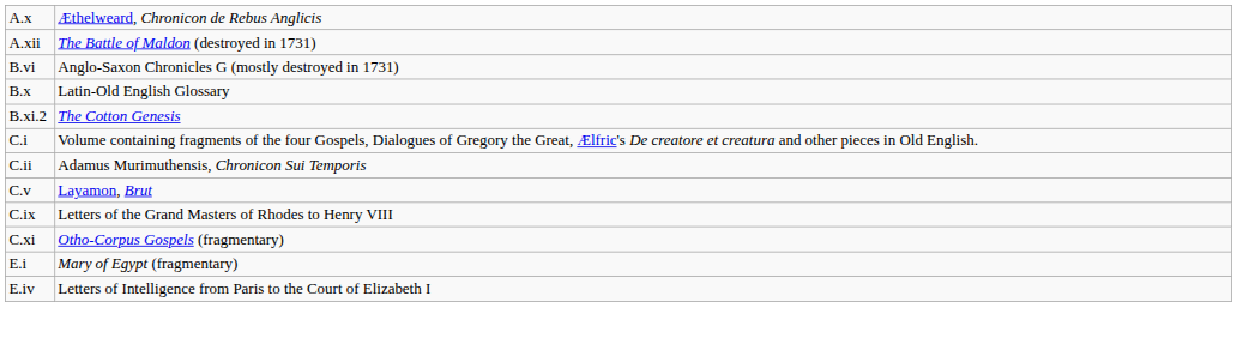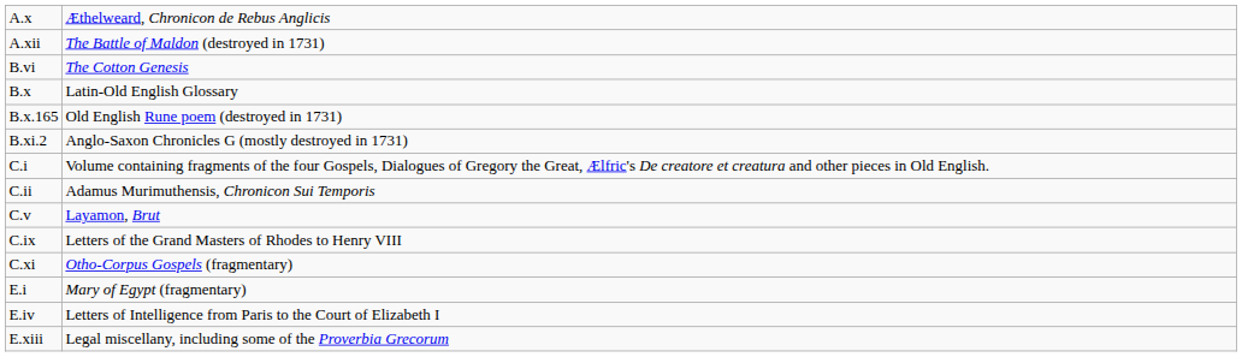B.vi | column 2: Anglo-Saxon Chronicles G (mostly destroyed in 1731) -> The Cotton Genesis
+ row: B.x.165 | Old English Rune poem (destroyed in 1731)
B.xi.2 | column 2: The Cotton Genesis -> Anglo-Saxon Chronicles G (mostly destroyed in 1731)
+ row: E.xiii | Legal miscellany, including some of the Proverbia Grecorum
